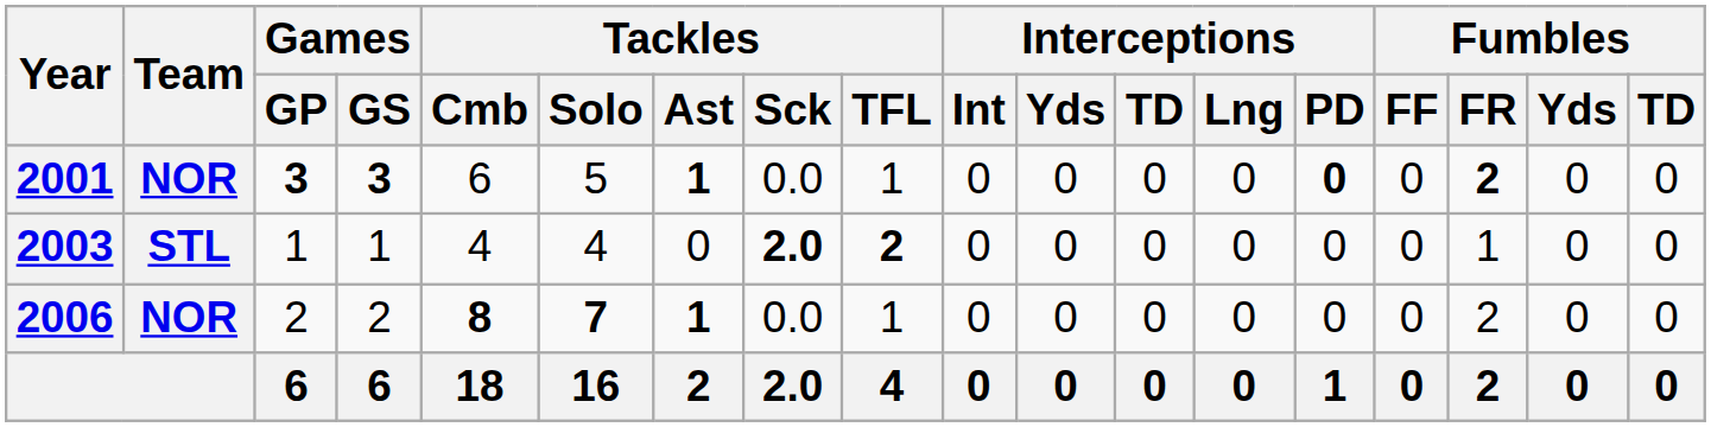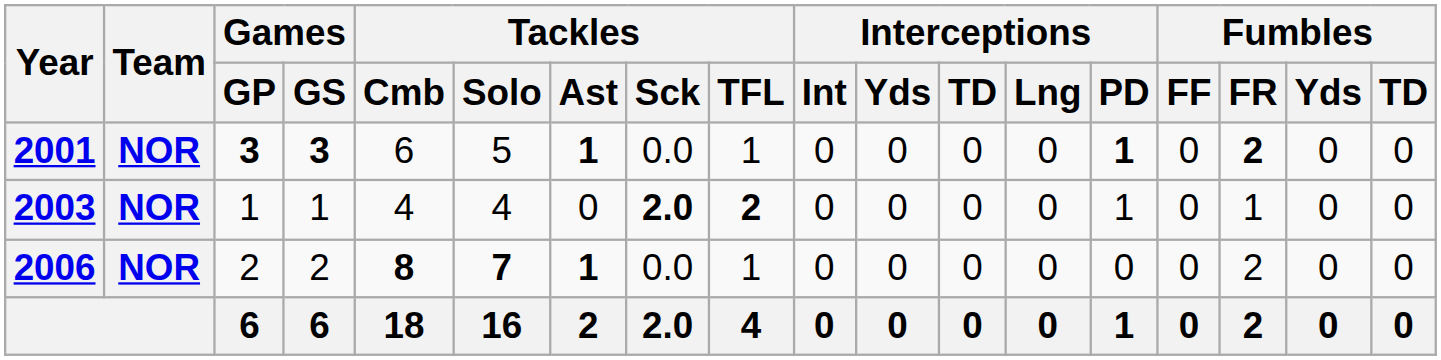2001 | Interceptions / PD: 0 -> 1
2003 | Team: STL -> NOR
2003 | Interceptions / PD: 0 -> 1
